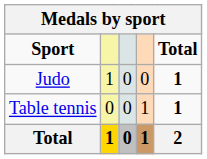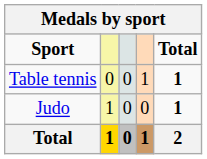rows swapped: Judo <-> Table tennis
